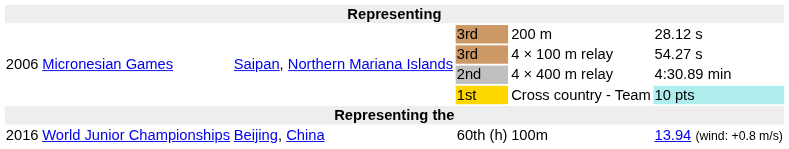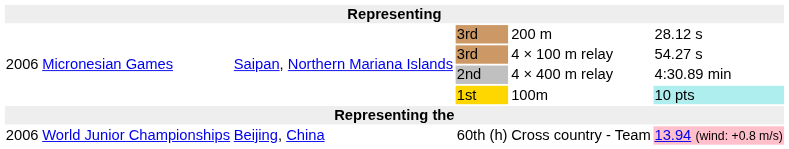1st | column 5: Cross country - Team -> 100m
60th (h) | column 1: 2016 -> 2006
60th (h) | column 5: 100m -> Cross country - Team
60th (h) | column 6: no background -> pink background
